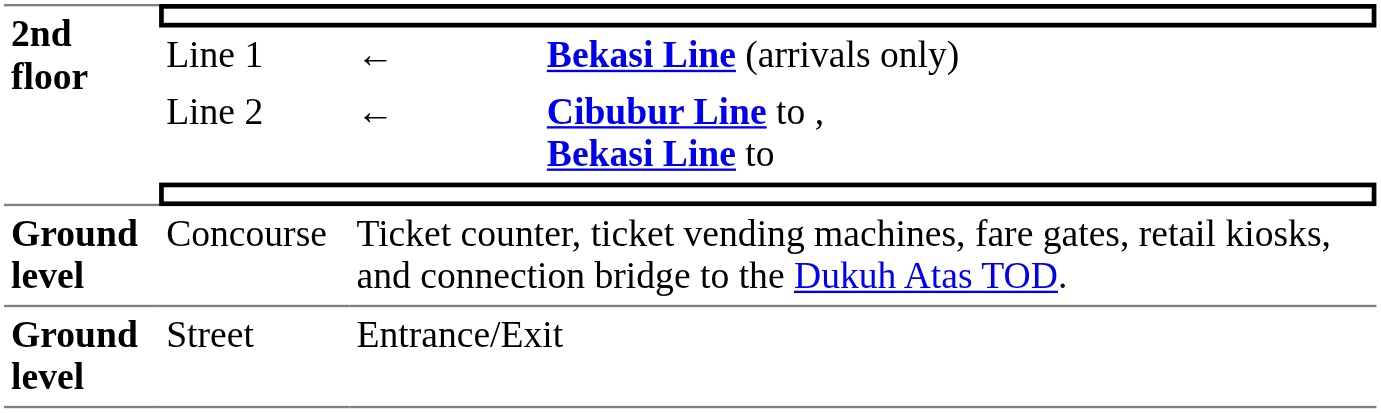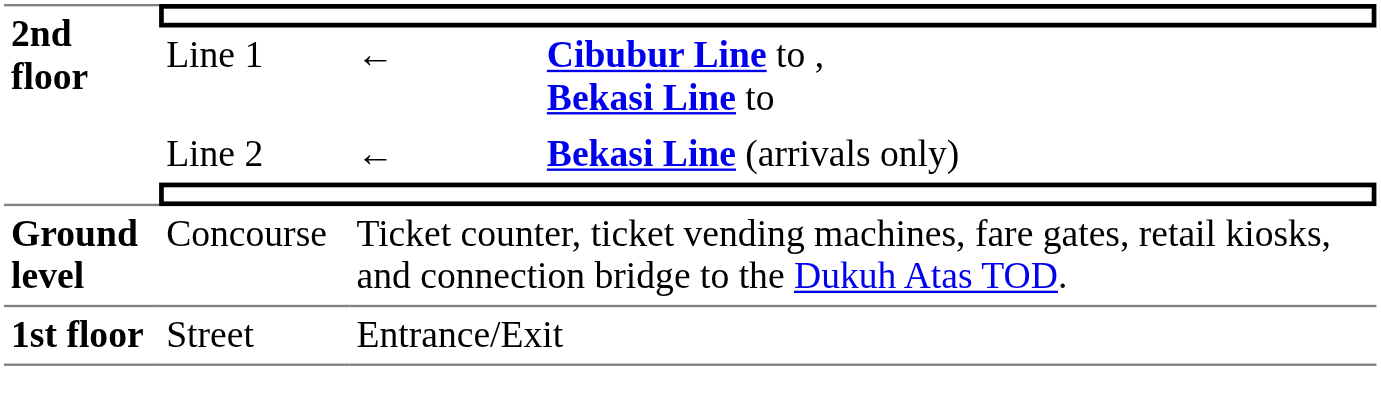Line 1 | column 4: Bekasi Line (arrivals only) -> Cibubur Line to , Bekasi Line to
Line 2 | column 4: Cibubur Line to , Bekasi Line to -> Bekasi Line (arrivals only)
Street | 2nd floor: Ground level -> 1st floor
